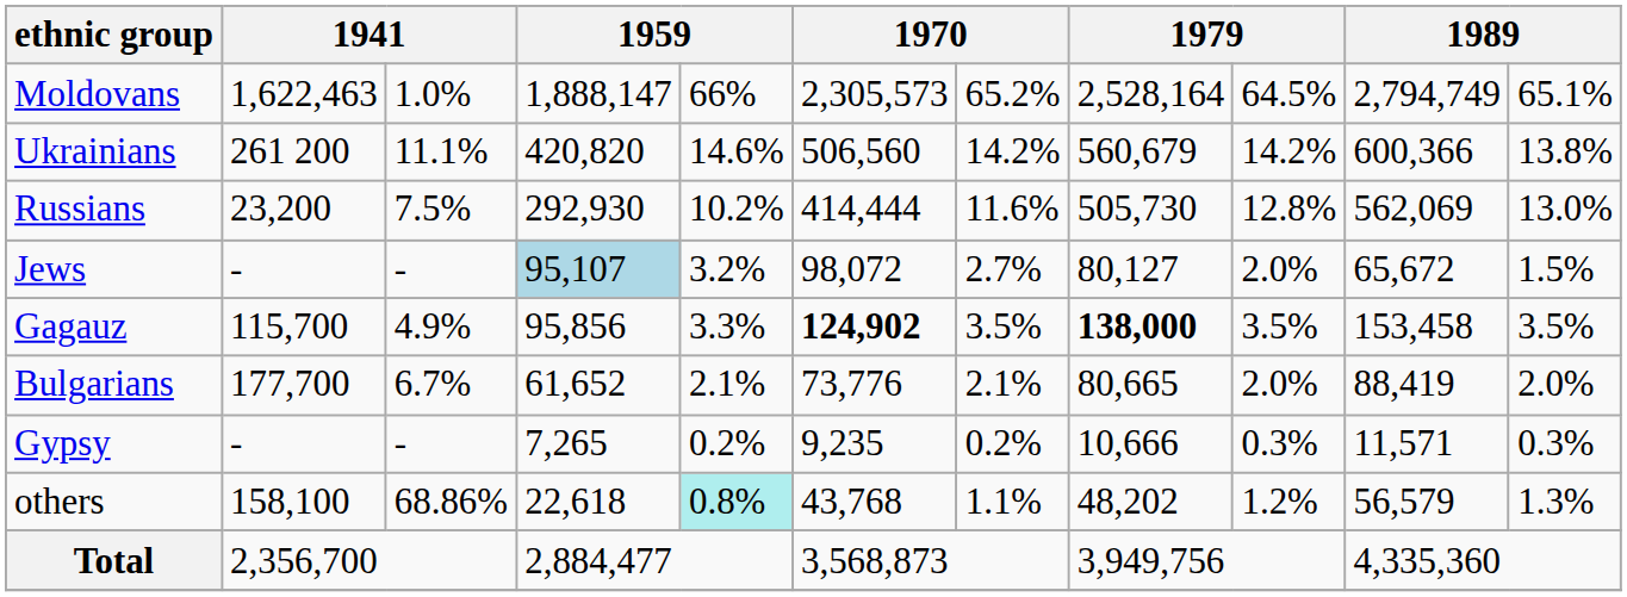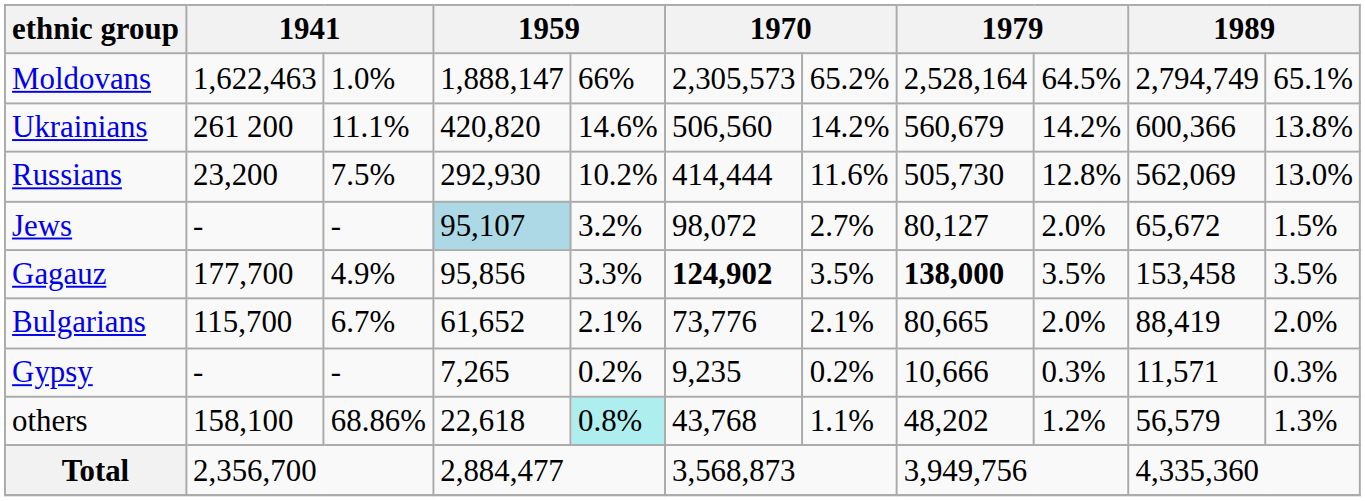Gagauz | column 2: 115,700 -> 177,700
Bulgarians | column 2: 177,700 -> 115,700
